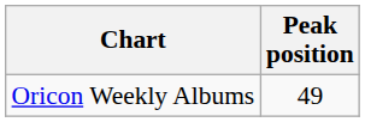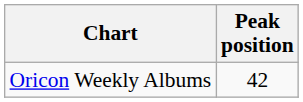Oricon Weekly Albums | Peak position: 49 -> 42
